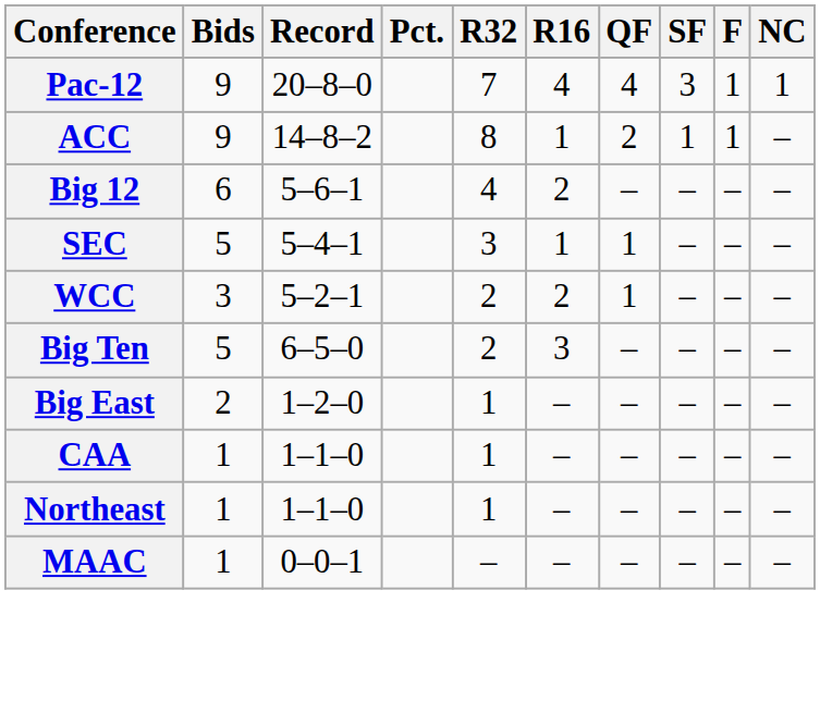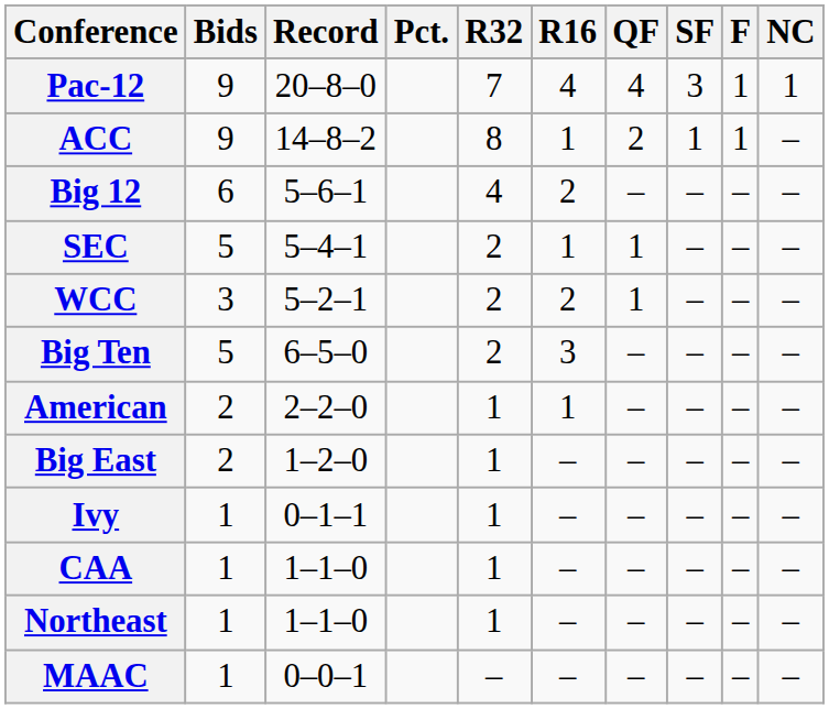SEC | R32: 3 -> 2
+ row: American | 2 | 2–2–0 | 1 | 1 | – | – | – | –
+ row: Ivy | 1 | 0–1–1 | 1 | – | – | – | – | –
